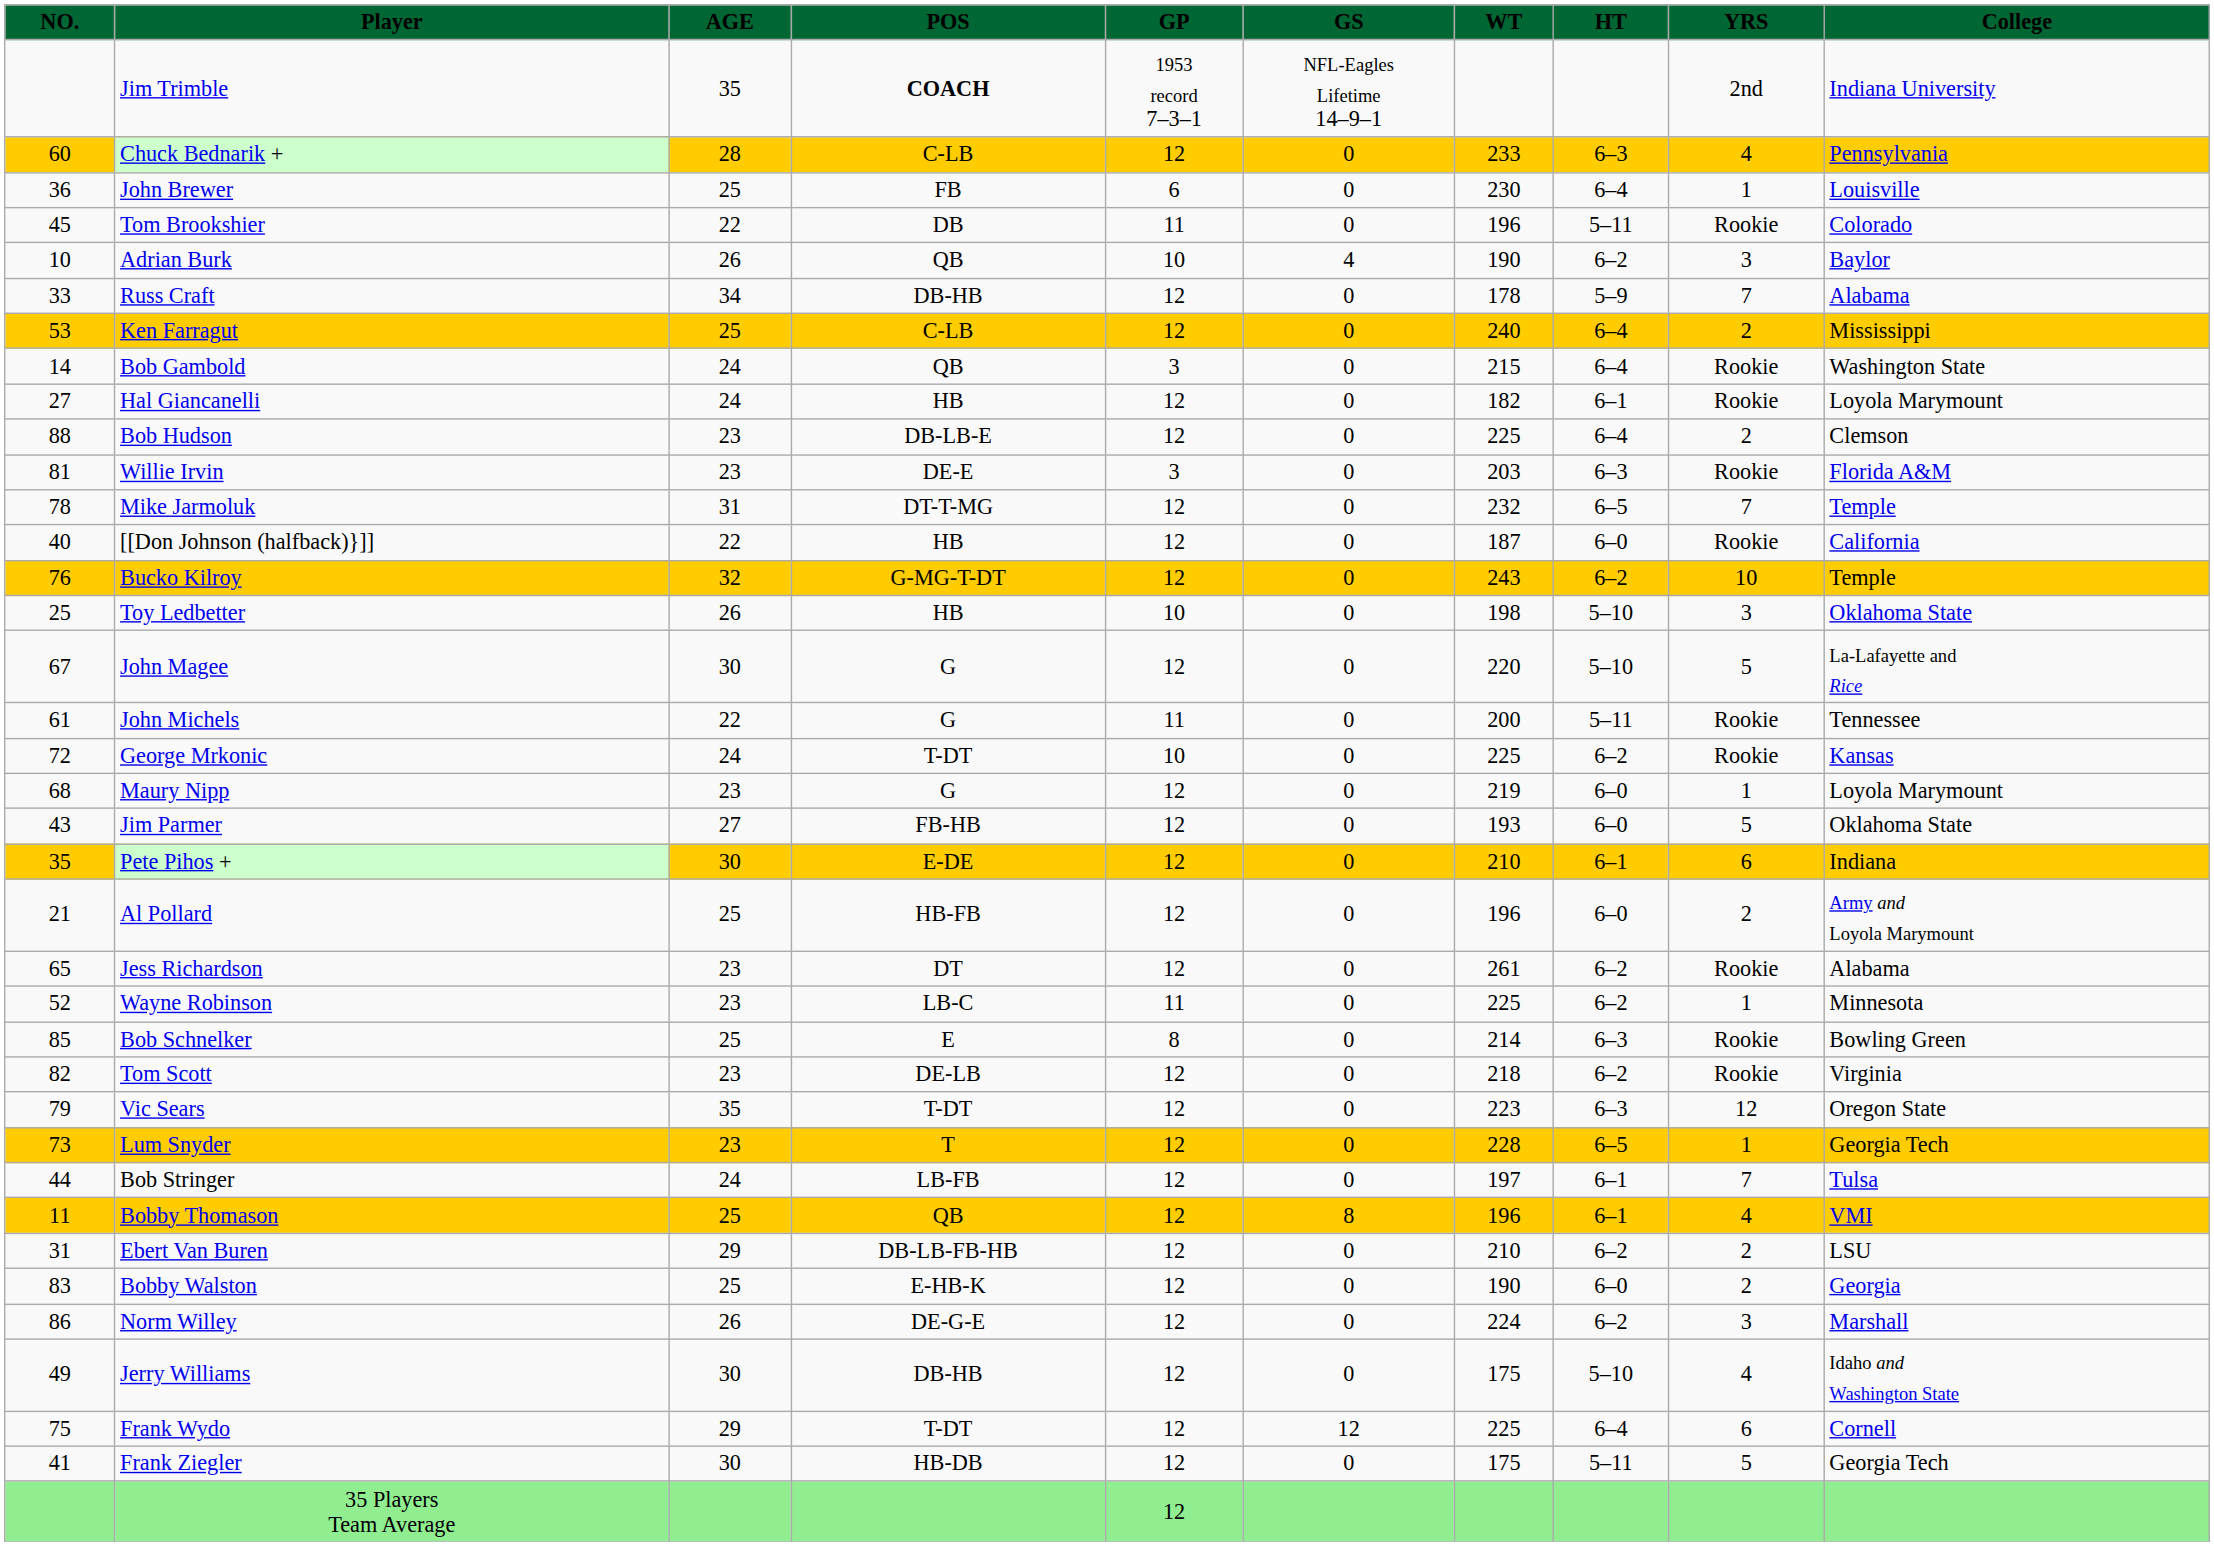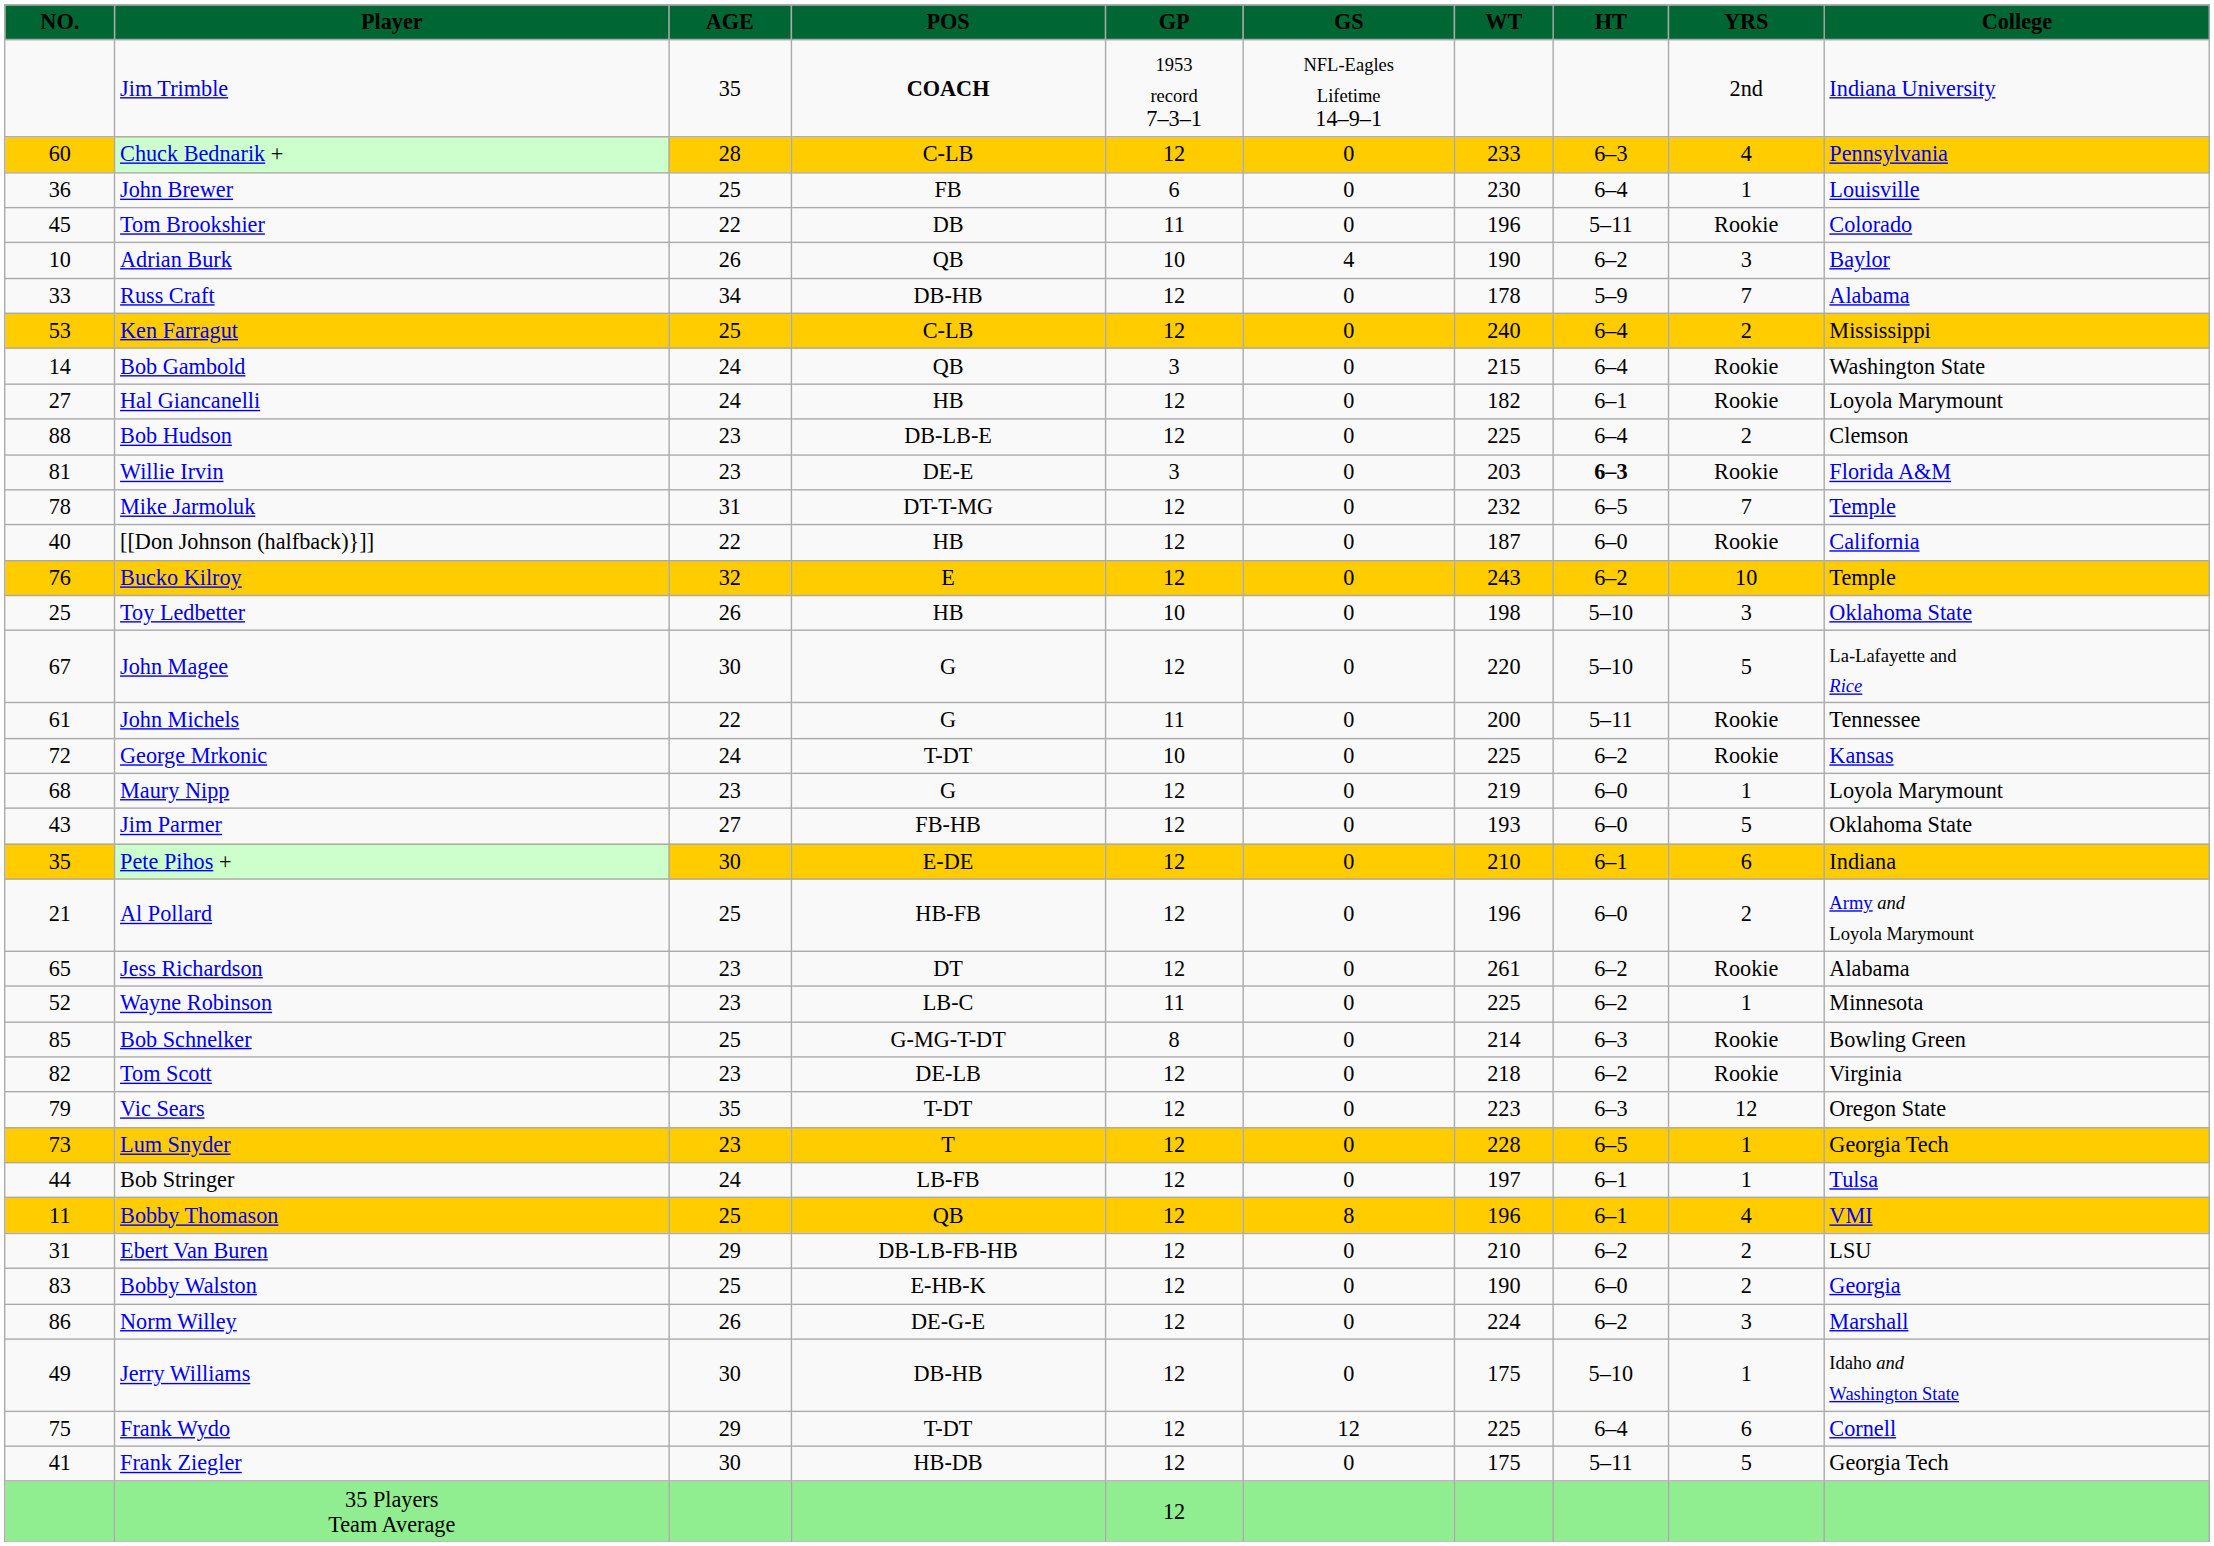Willie Irvin | HT: normal -> bold
Bucko Kilroy | POS: G-MG-T-DT -> E
Bob Schnelker | POS: E -> G-MG-T-DT
Bob Stringer | YRS: 7 -> 1
Jerry Williams | YRS: 4 -> 1
